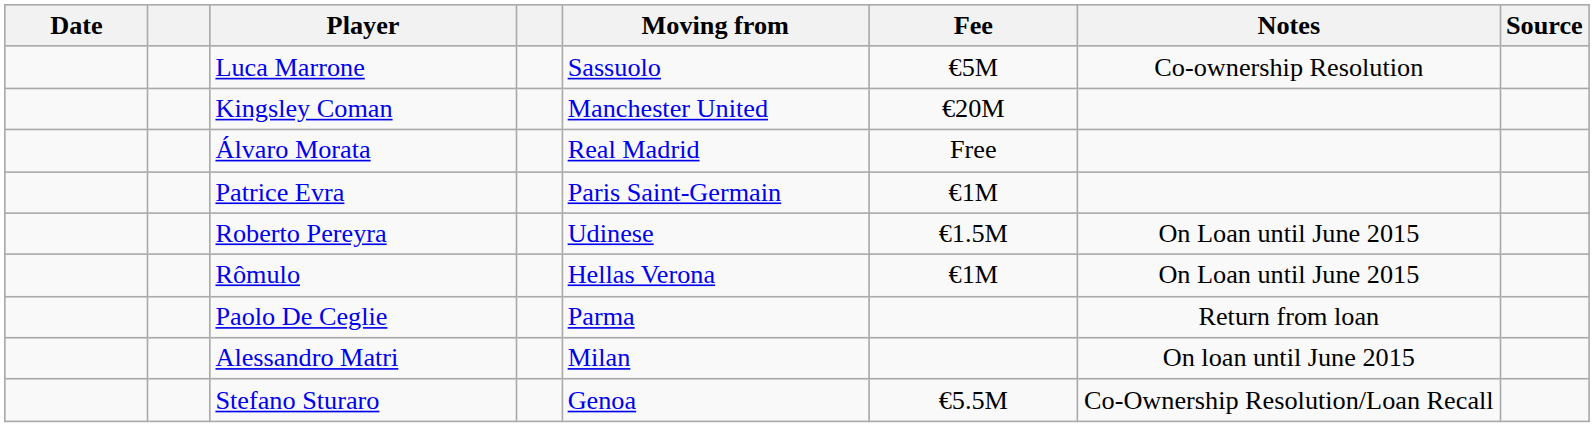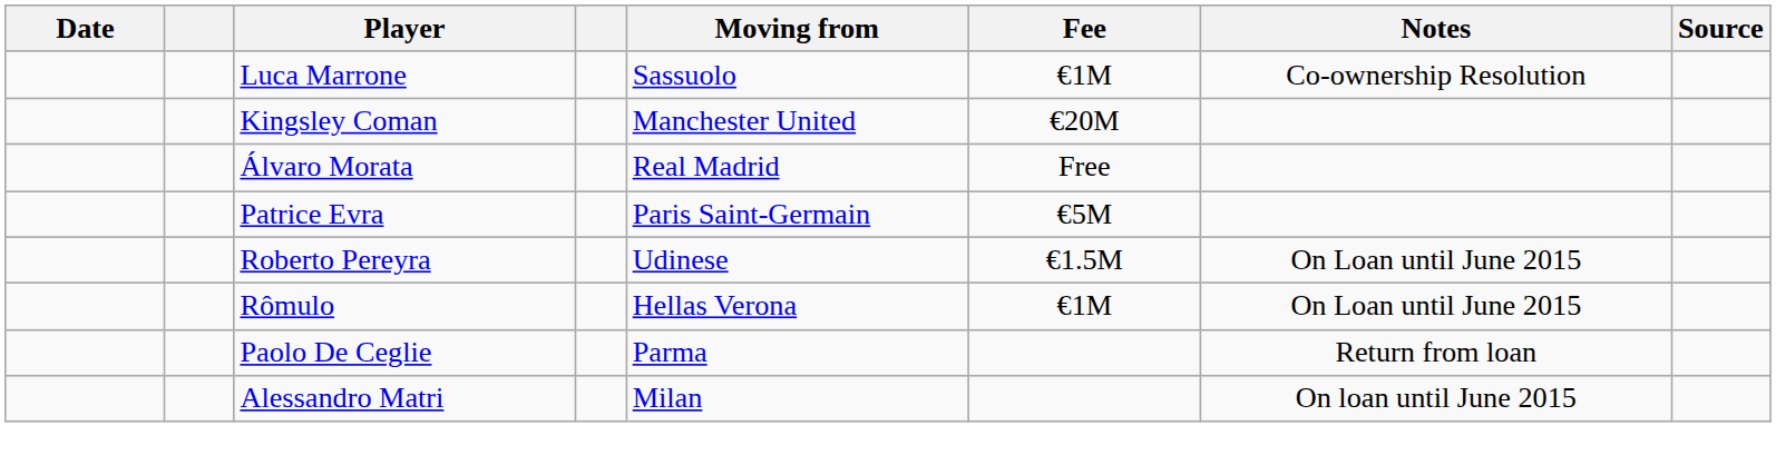Luca Marrone | Fee: €5M -> €1M
Patrice Evra | Fee: €1M -> €5M
- row: Stefano Sturaro | Genoa | €5.5M | Co-Ownership Resolution/Loan Recall
